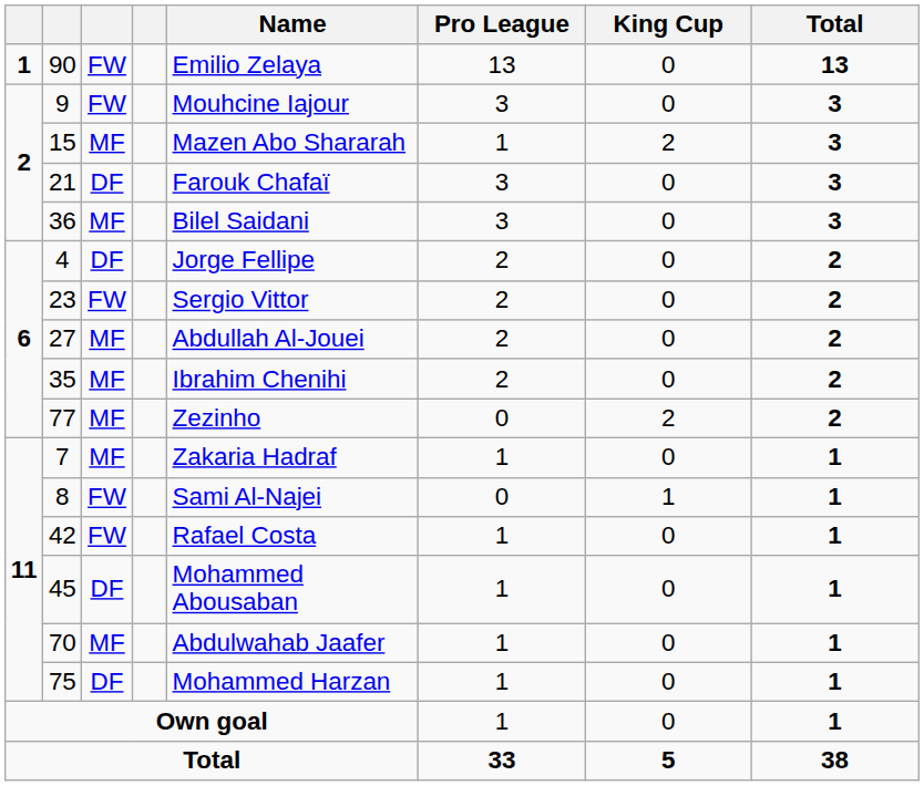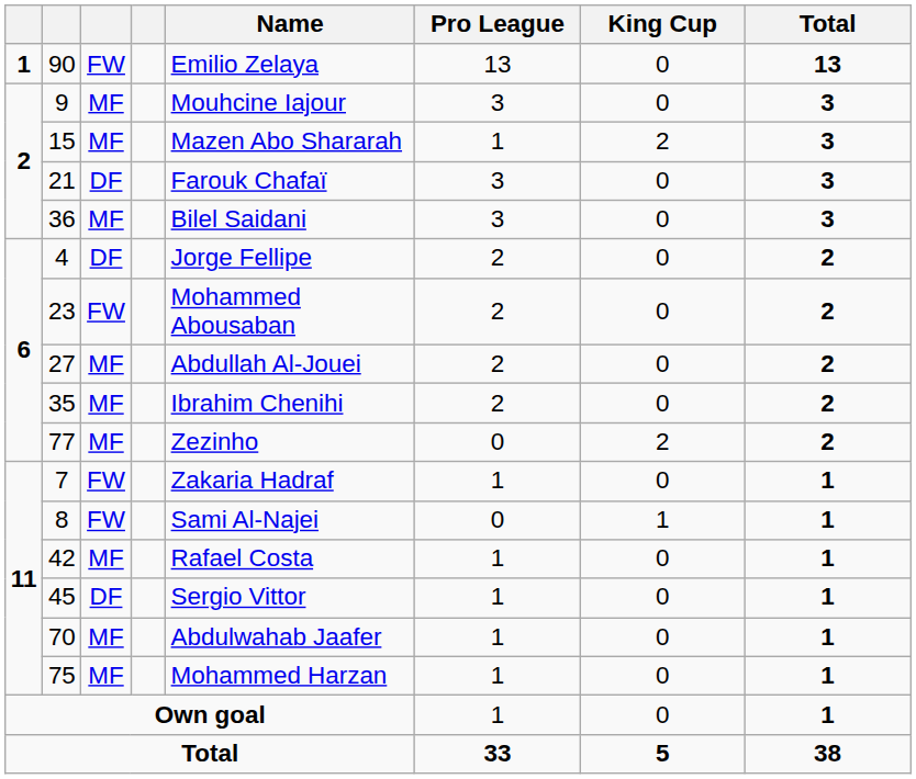9 | column 3: FW -> MF
23 | Name: Sergio Vittor -> Mohammed Abousaban
7 | column 3: MF -> FW
42 | column 3: FW -> MF
45 | Name: Mohammed Abousaban -> Sergio Vittor
75 | column 3: DF -> MF
